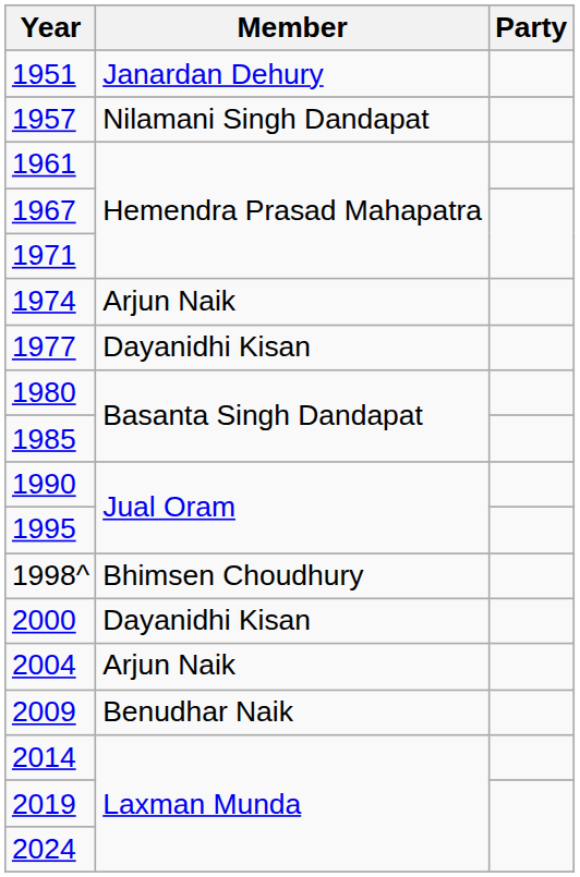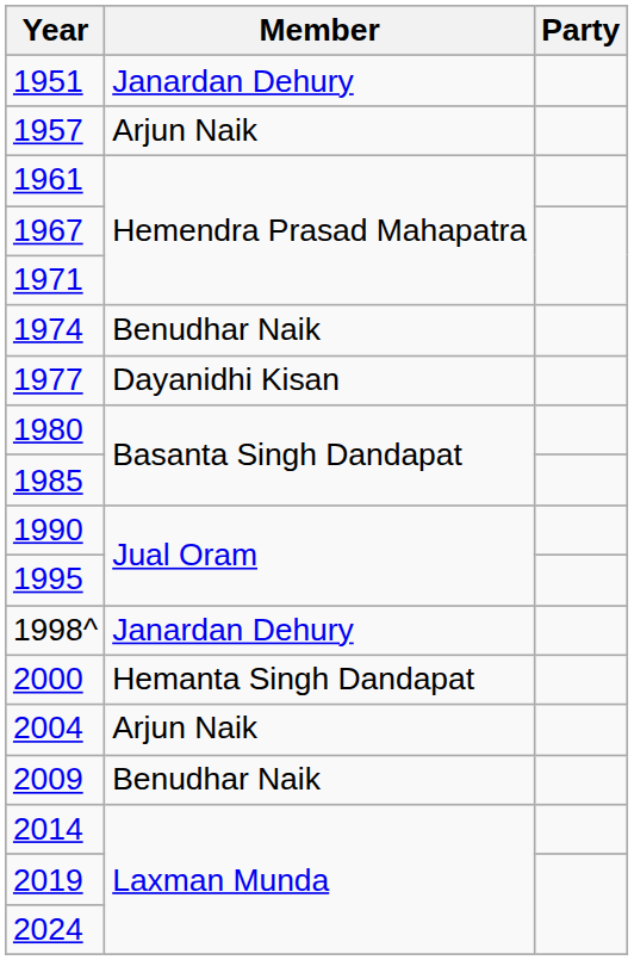1957 | Member: Nilamani Singh Dandapat -> Arjun Naik
1974 | Member: Arjun Naik -> Benudhar Naik
1998^ | Member: Bhimsen Choudhury -> Janardan Dehury
2000 | Member: Dayanidhi Kisan -> Hemanta Singh Dandapat
